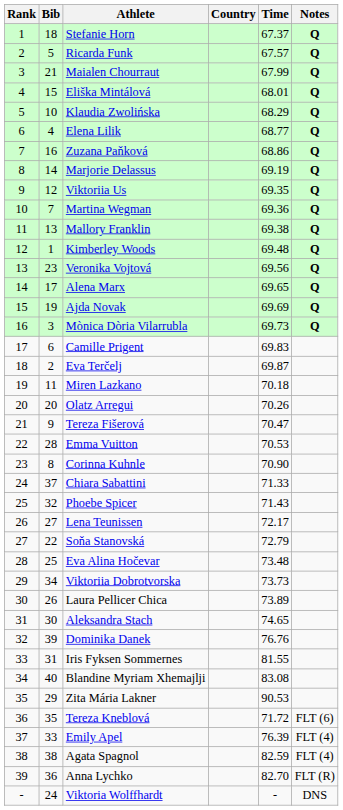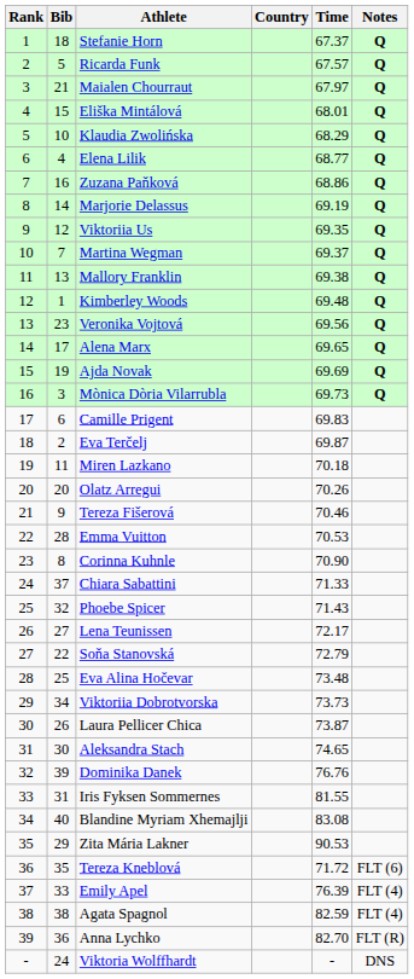Maialen Chourraut | Time: 67.99 -> 67.97
Martina Wegman | Time: 69.36 -> 69.37
Tereza Fišerová | Time: 70.47 -> 70.46
Laura Pellicer Chica | Time: 73.89 -> 73.87
